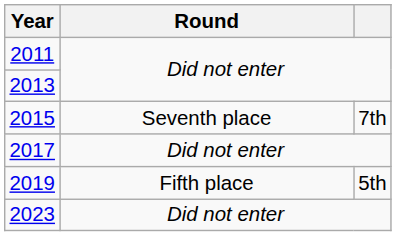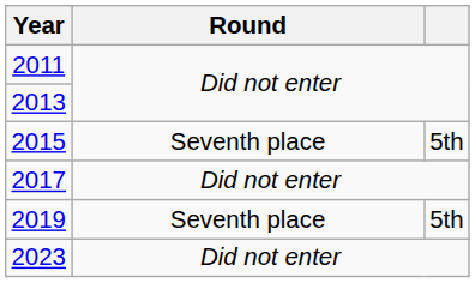2015 | column 3: 7th -> 5th
2019 | Round: Fifth place -> Seventh place
